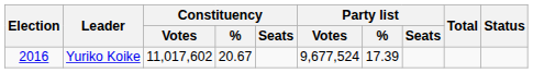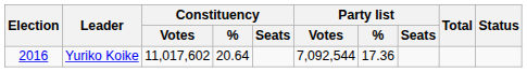Yuriko Koike | Constituency / %: 20.67 -> 20.64
Yuriko Koike | Party list / Votes: 9,677,524 -> 7,092,544
Yuriko Koike | Party list / %: 17.39 -> 17.36
